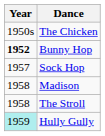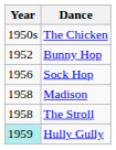Bunny Hop | Year: bold -> normal
Sock Hop | Year: 1957 -> 1956
